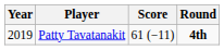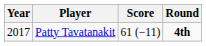Patty Tavatanakit | Year: 2019 -> 2017
